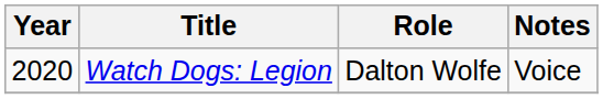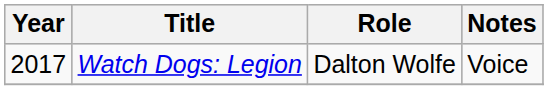Watch Dogs: Legion | Year: 2020 -> 2017
